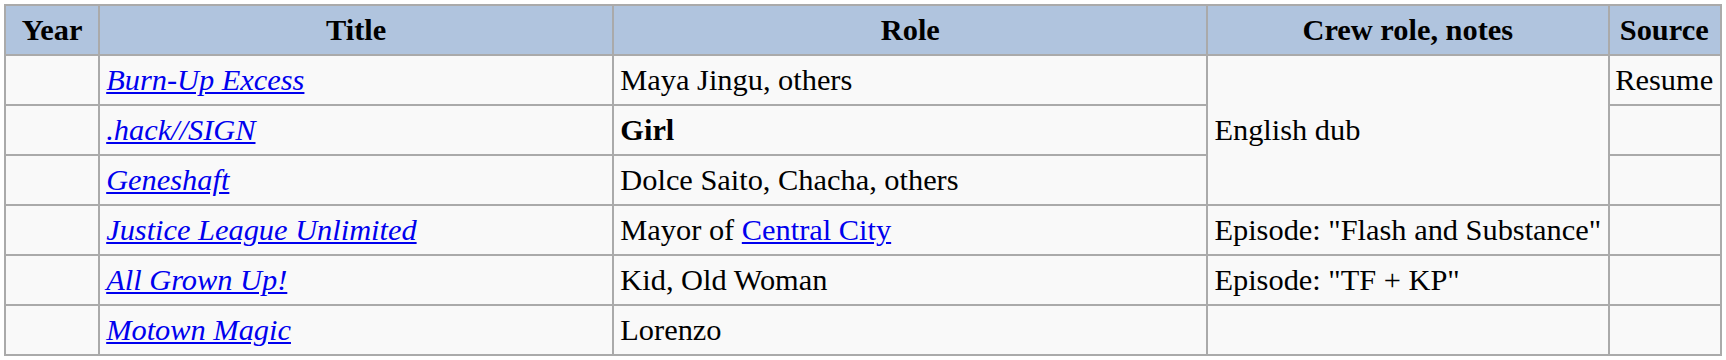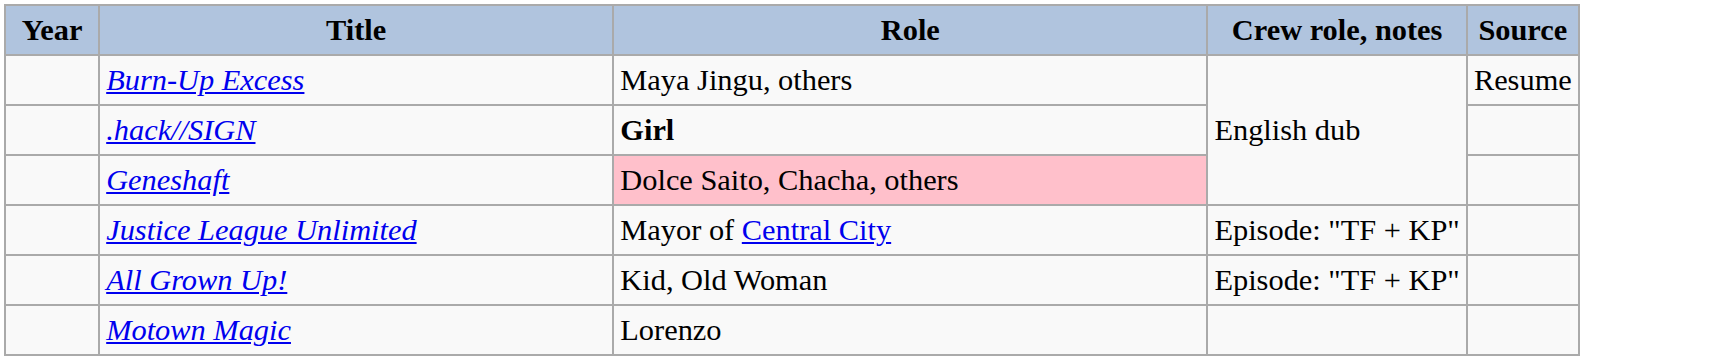Geneshaft | Role: no background -> pink background
Justice League Unlimited | Crew role, notes: Episode: "Flash and Substance" -> Episode: "TF + KP"
